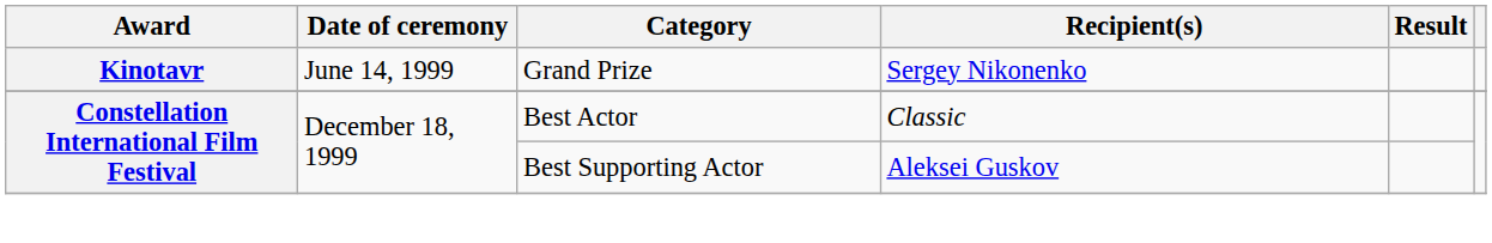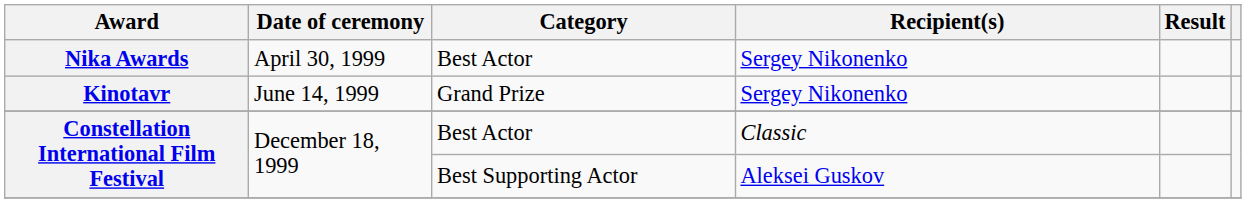+ row: Nika Awards | April 30, 1999 | Best Actor | Sergey Nikonenko
